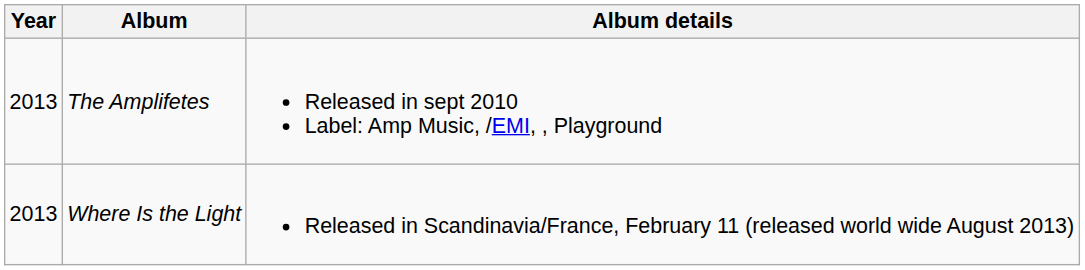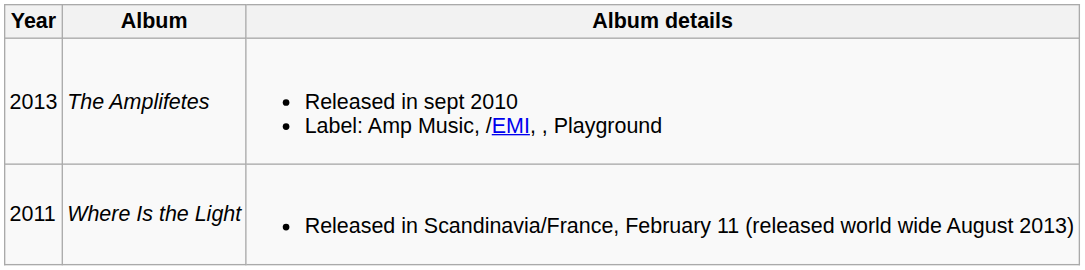Where Is the Light | Year: 2013 -> 2011
